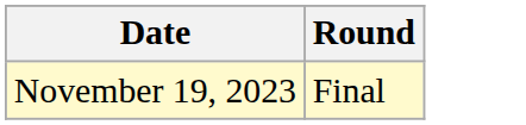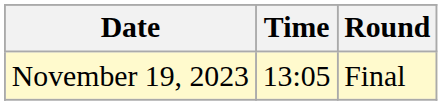+ column: Time | 13:05
